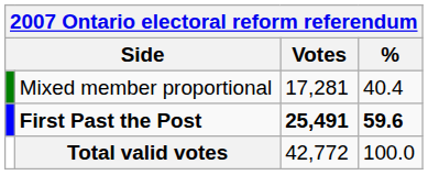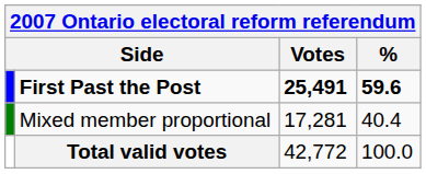rows swapped: First Past the Post <-> Mixed member proportional
